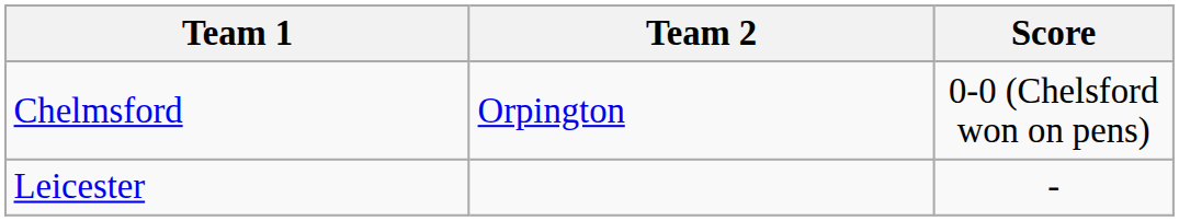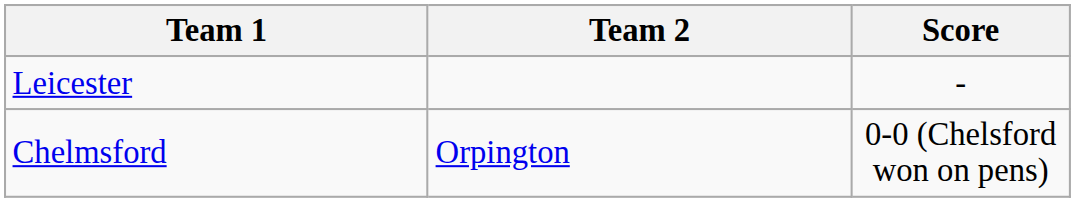rows swapped: Chelmsford <-> Leicester
